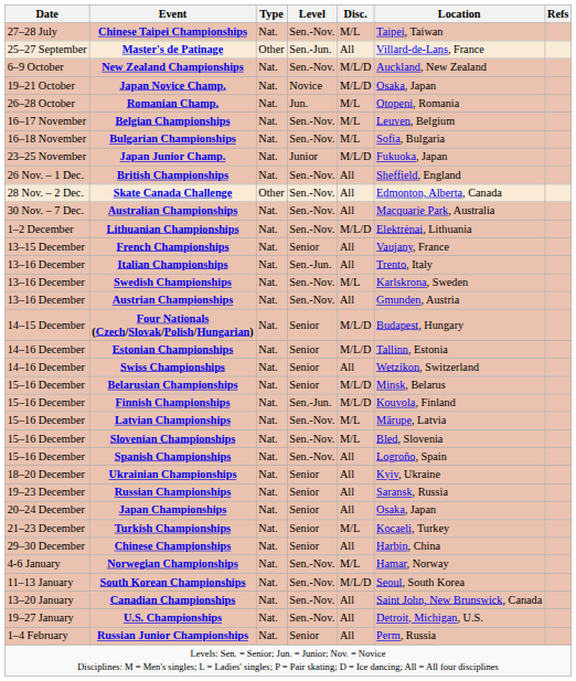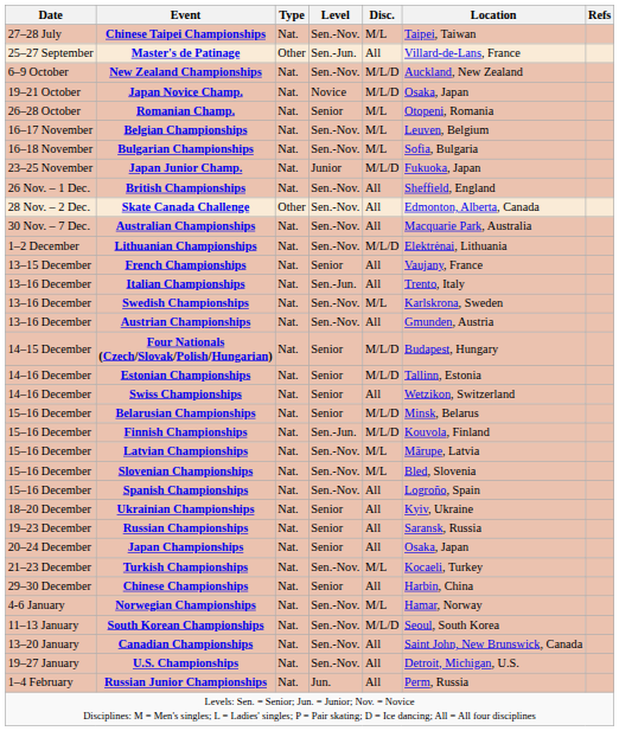Romanian Champ. | Level: Jun. -> Senior
Turkish Championships | Level: Senior -> Sen.-Nov.
Russian Junior Championships | Level: Senior -> Jun.
